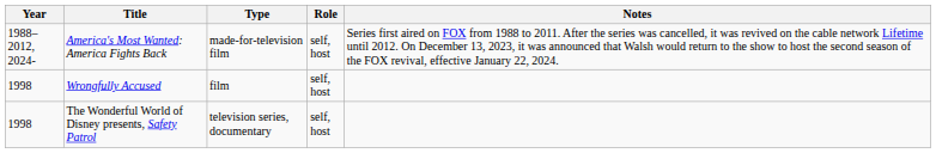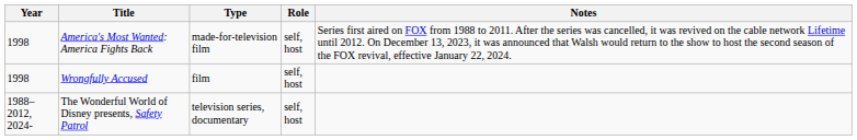America's Most Wanted: America Fights Back | Year: 1988–2012, 2024- -> 1998
The Wonderful World of Disney presents, Safety Patrol | Year: 1998 -> 1988–2012, 2024-
